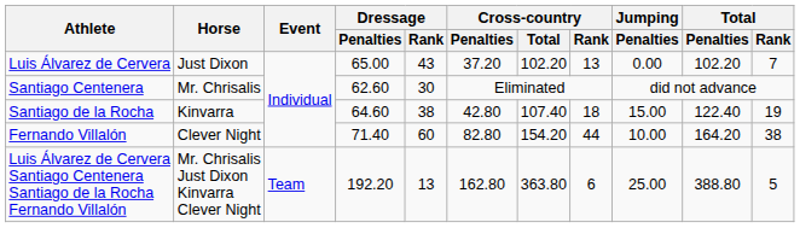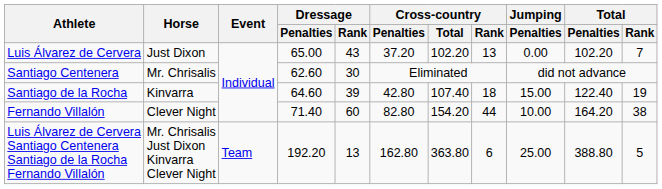Santiago de la Rocha | Dressage / Rank: 38 -> 39
